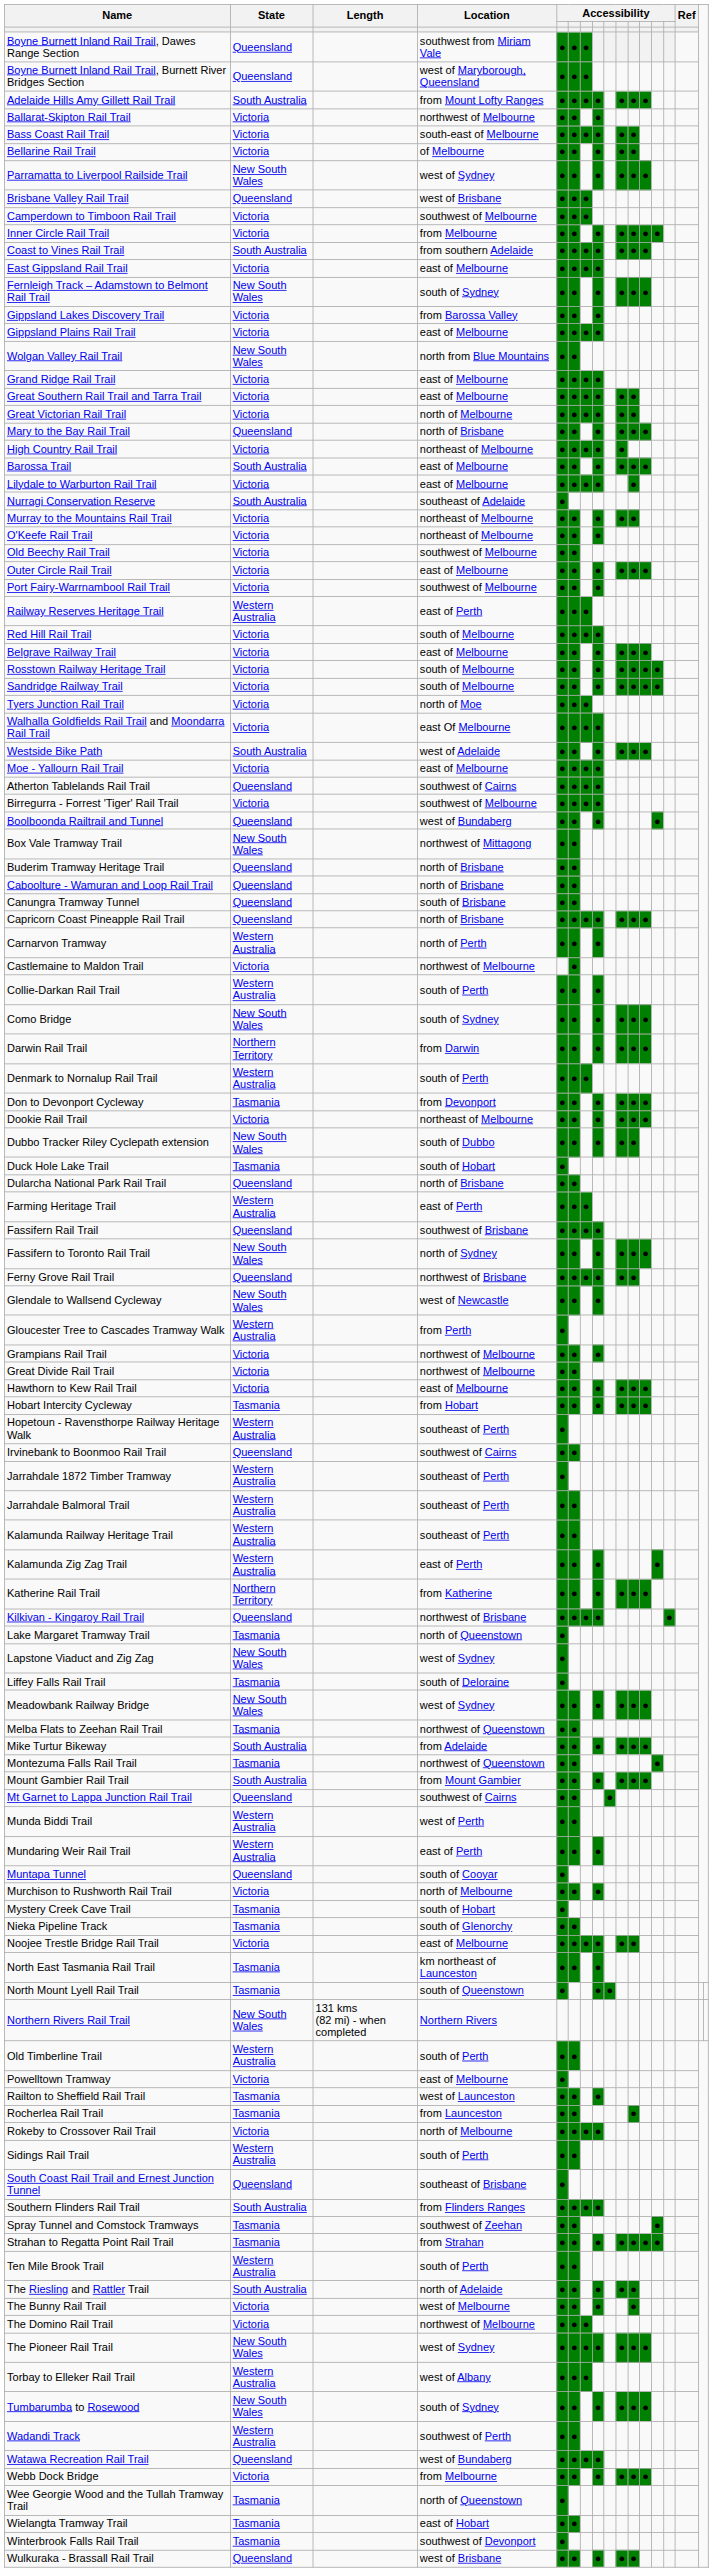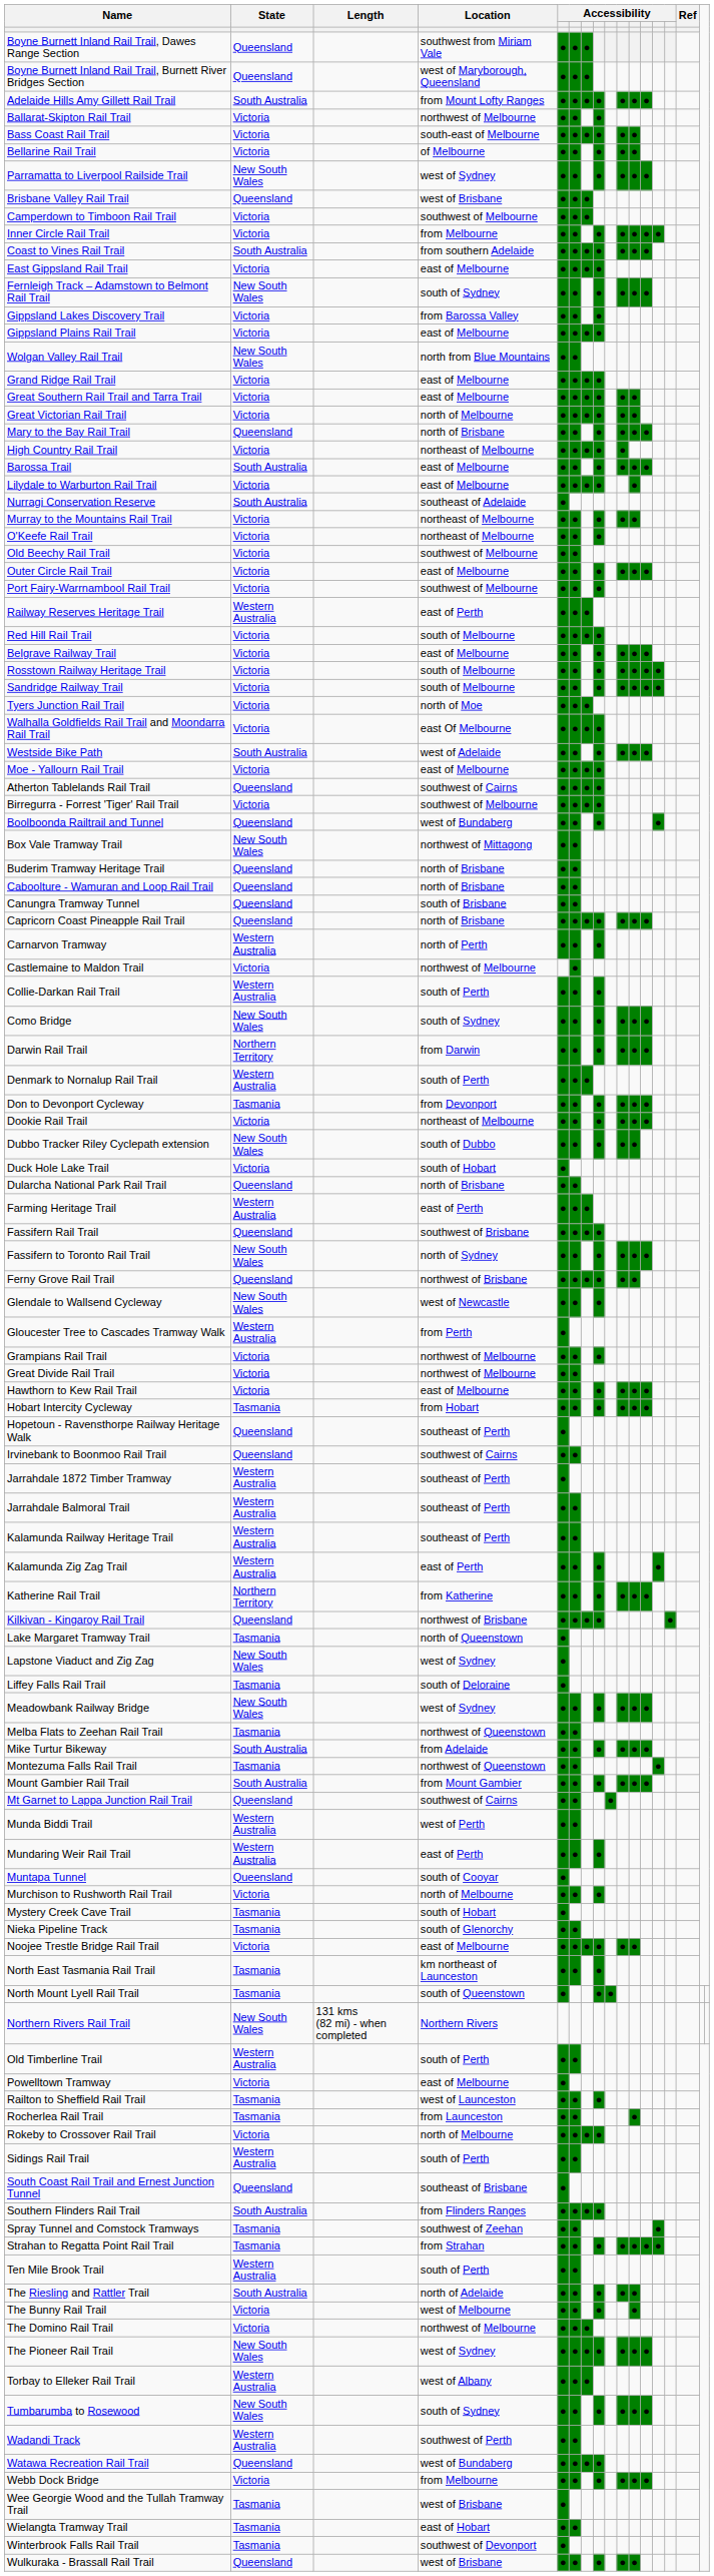Duck Hole Lake Trail | State: Tasmania -> Victoria
Hopetoun - Ravensthorpe Railway Heritage Walk | State: Western Australia -> Queensland
Wee Georgie Wood and the Tullah Tramway Trail | Location: north of Queenstown -> west of Brisbane
